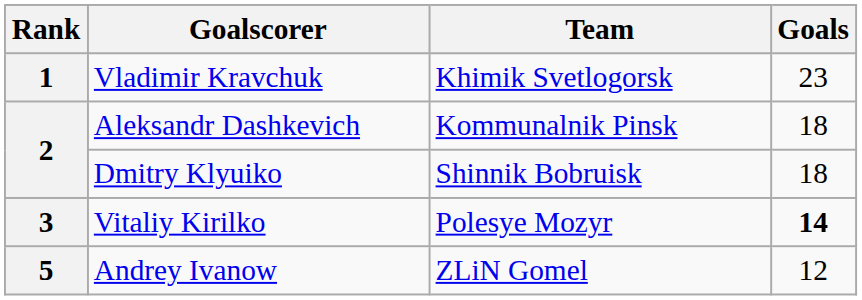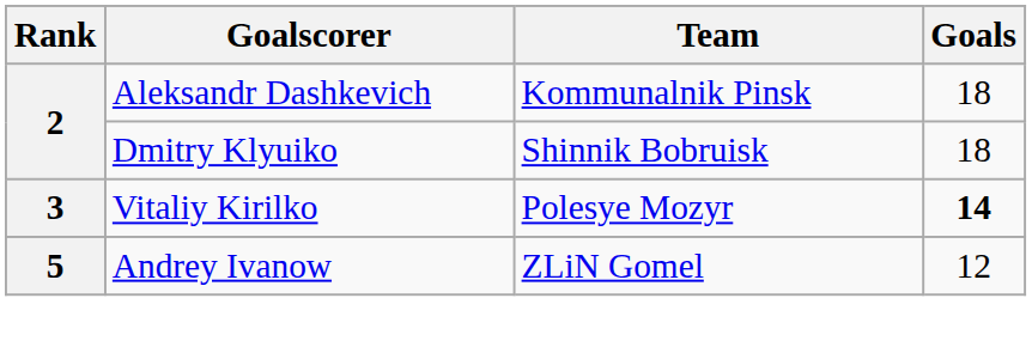- row: 1 | Vladimir Kravchuk | Khimik Svetlogorsk | 23
